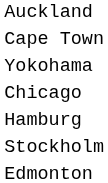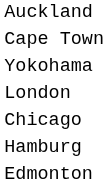+ row: London
- row: Stockholm
